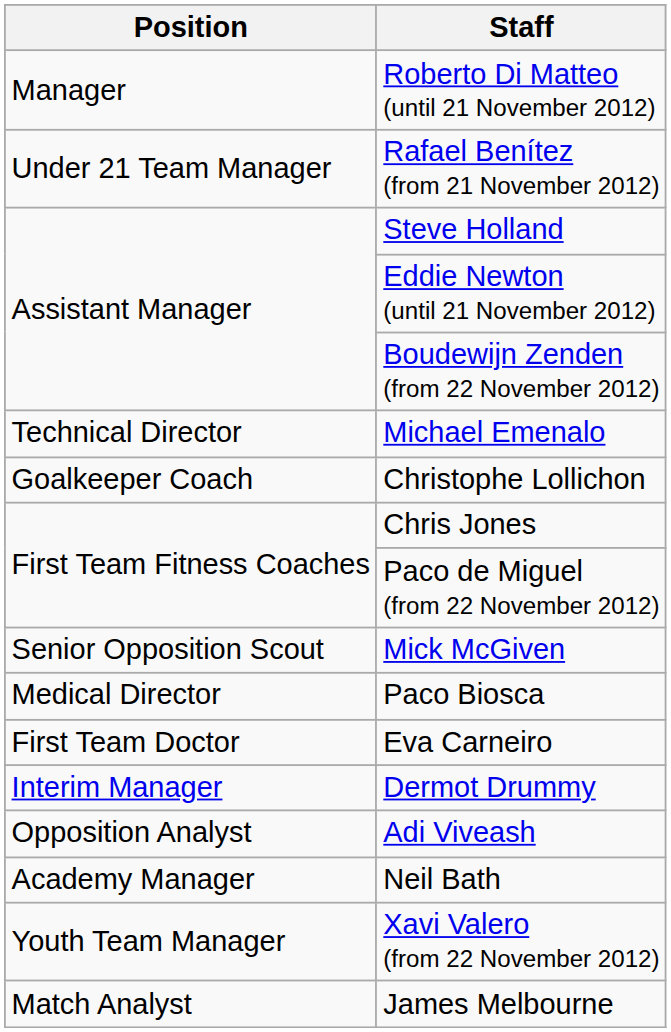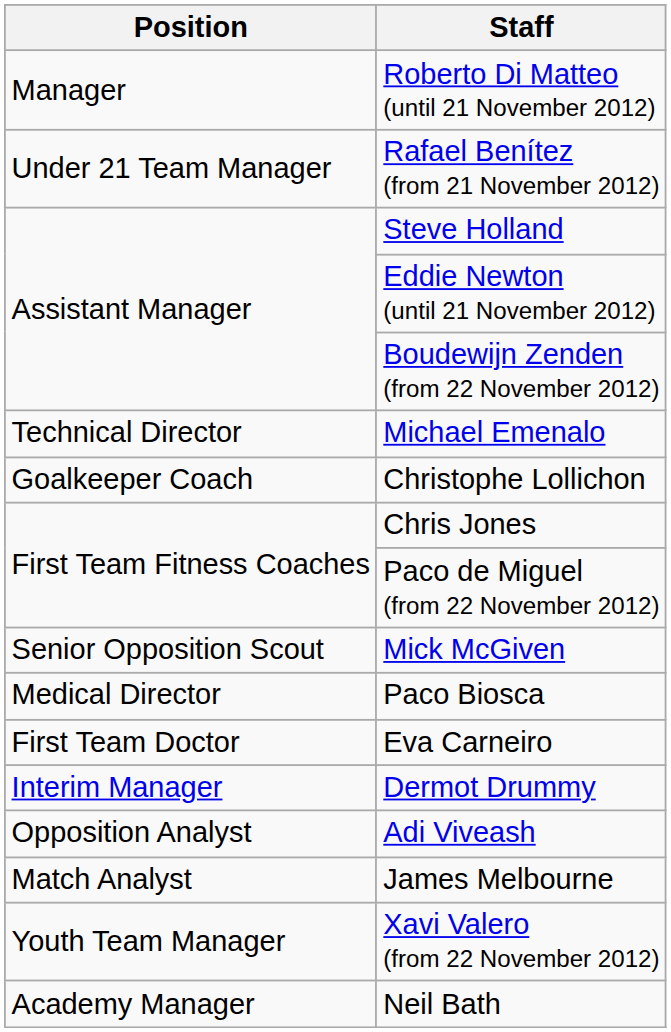rows swapped: Neil Bath <-> James Melbourne
